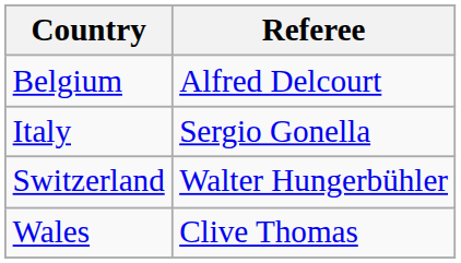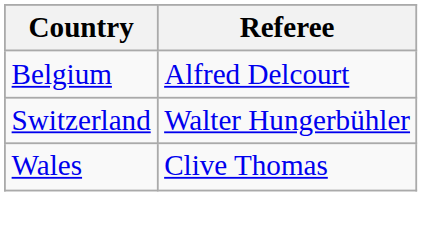- row: Italy | Sergio Gonella
